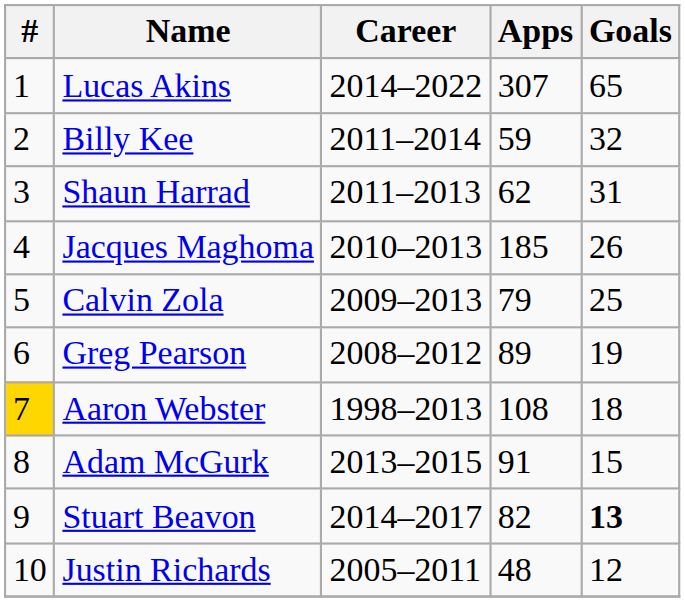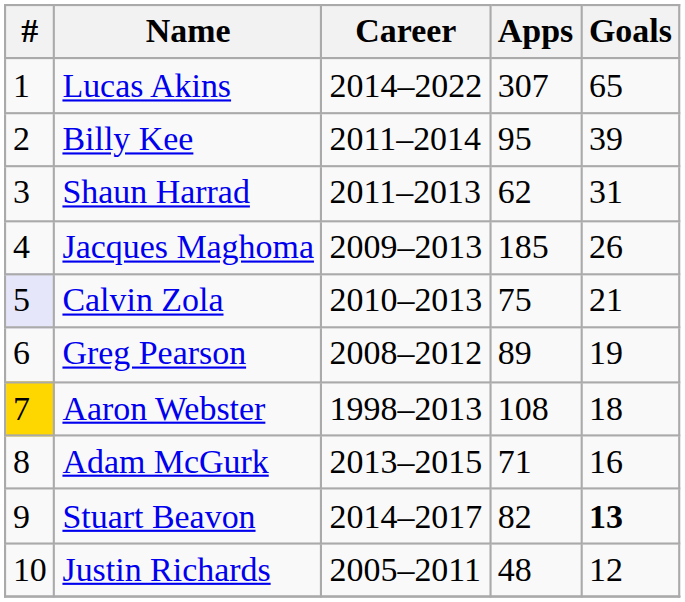Billy Kee | Apps: 59 -> 95
Billy Kee | Goals: 32 -> 39
Jacques Maghoma | Career: 2010–2013 -> 2009–2013
Calvin Zola | #: no background -> lavender background
Calvin Zola | Career: 2009–2013 -> 2010–2013
Calvin Zola | Apps: 79 -> 75
Calvin Zola | Goals: 25 -> 21
Adam McGurk | Apps: 91 -> 71
Adam McGurk | Goals: 15 -> 16
